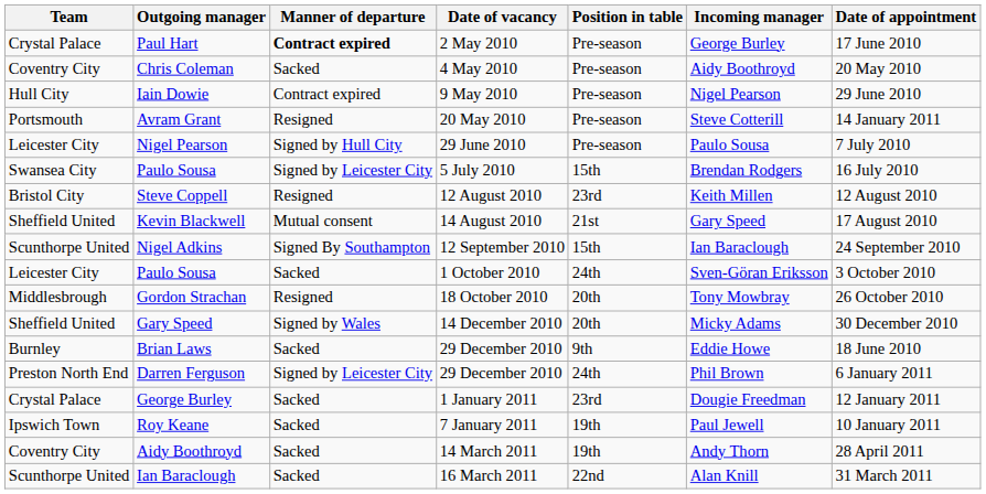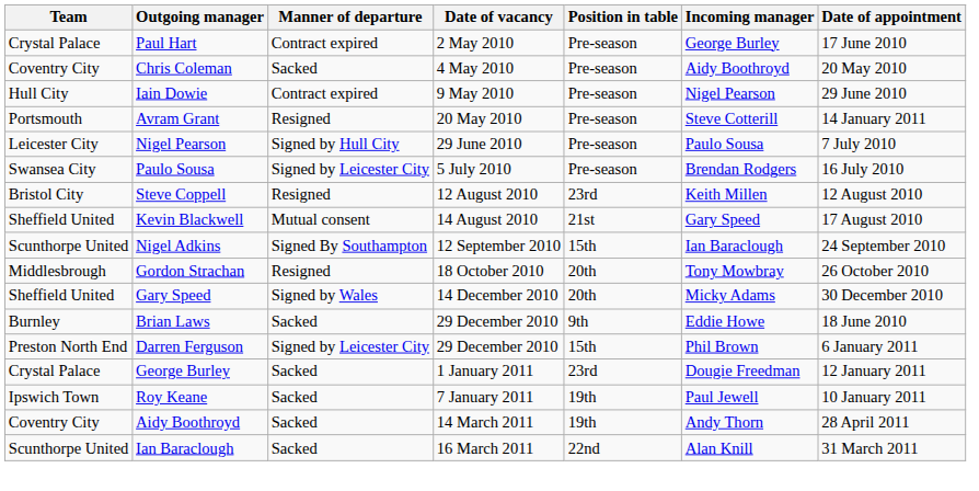Paul Hart | Manner of departure: bold -> normal
Paulo Sousa / 5 July 2010 | Position in table: 15th -> Pre-season
- row: Leicester City | Paulo Sousa | Sacked | 1 October 2010 | 24th | Sven-Göran Eriksson | 3 October 2010
Darren Ferguson | Position in table: 24th -> 15th
